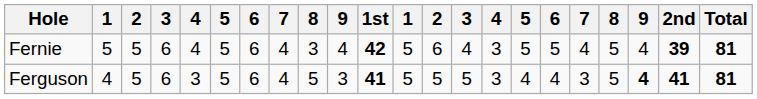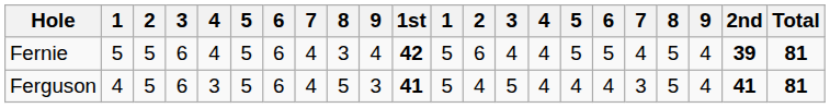Fernie | column 15: 3 -> 4
Ferguson | column 13: 5 -> 4
Ferguson | column 15: 3 -> 4
Ferguson | column 20: bold -> normal
